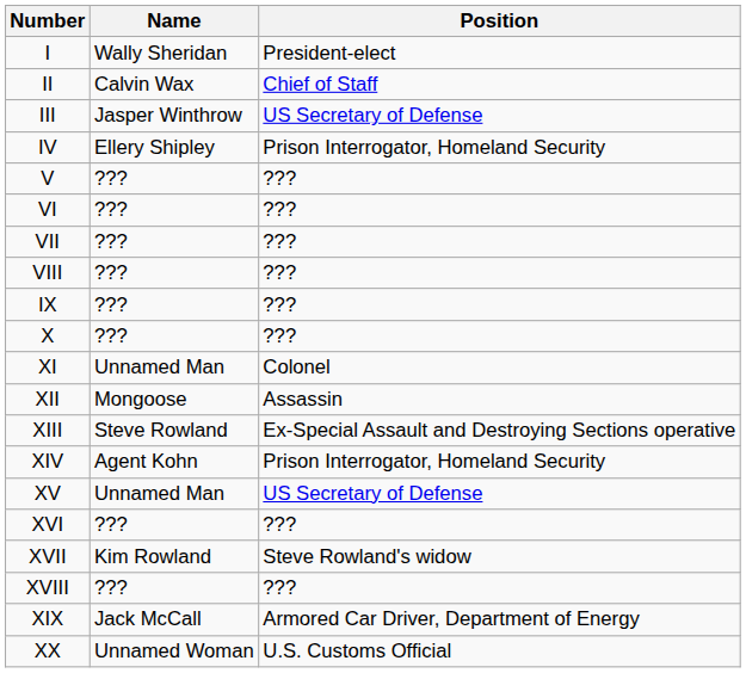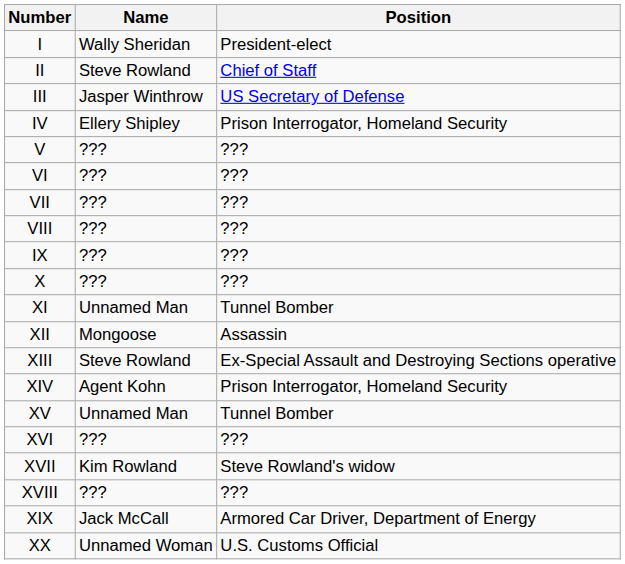II | Name: Calvin Wax -> Steve Rowland
XI | Position: Colonel -> Tunnel Bomber
XV | Position: US Secretary of Defense -> Tunnel Bomber
